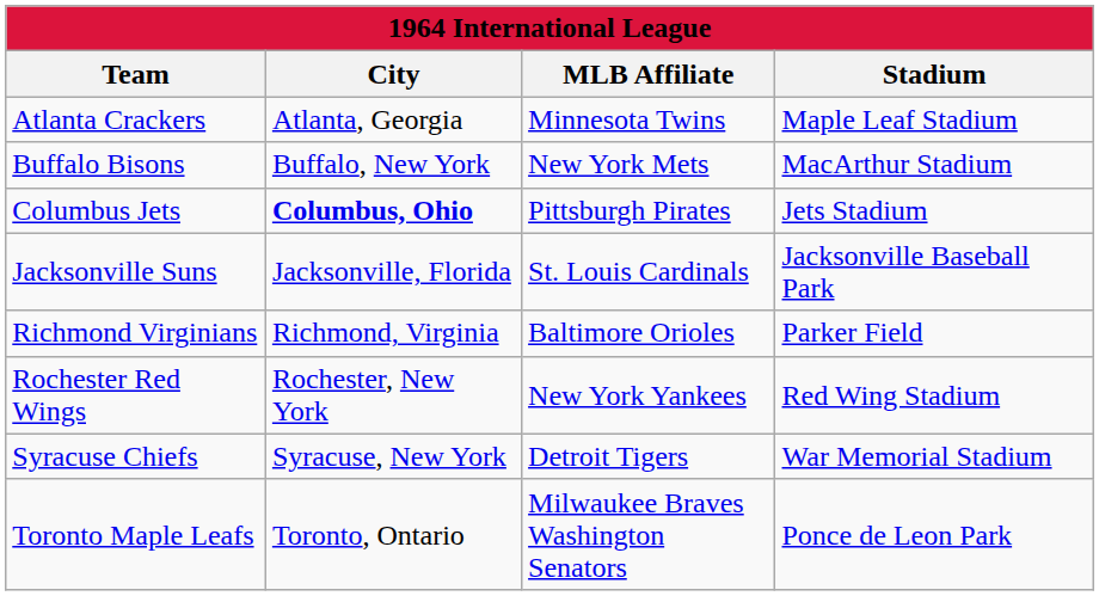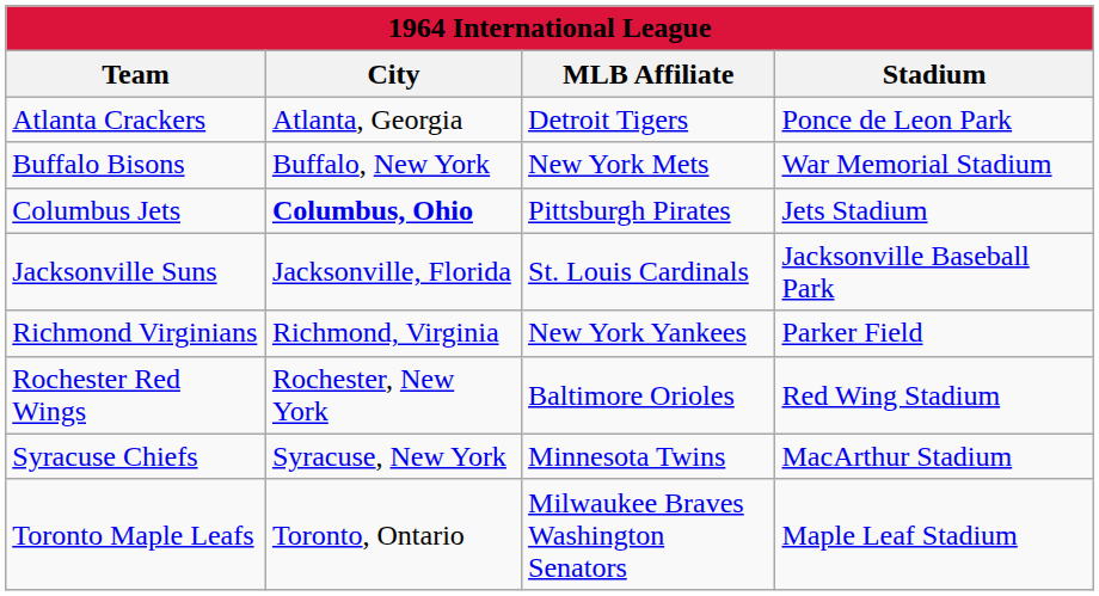Atlanta Crackers | MLB Affiliate: Minnesota Twins -> Detroit Tigers
Atlanta Crackers | Stadium: Maple Leaf Stadium -> Ponce de Leon Park
Buffalo Bisons | Stadium: MacArthur Stadium -> War Memorial Stadium
Richmond Virginians | MLB Affiliate: Baltimore Orioles -> New York Yankees
Rochester Red Wings | MLB Affiliate: New York Yankees -> Baltimore Orioles
Syracuse Chiefs | MLB Affiliate: Detroit Tigers -> Minnesota Twins
Syracuse Chiefs | Stadium: War Memorial Stadium -> MacArthur Stadium
Toronto Maple Leafs | Stadium: Ponce de Leon Park -> Maple Leaf Stadium
